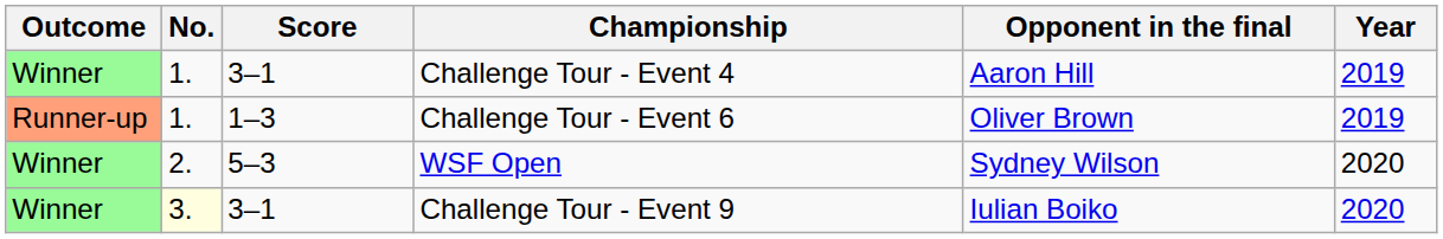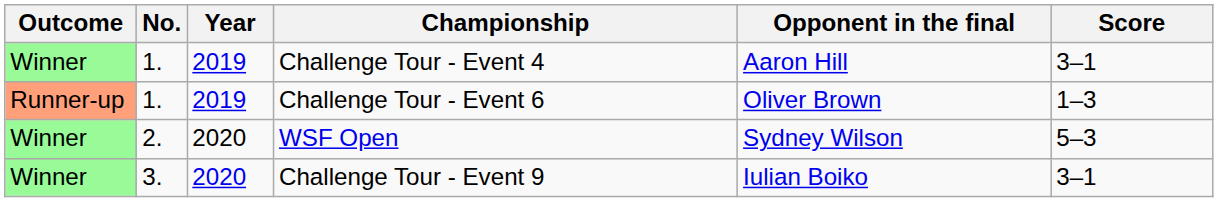columns swapped: Year <-> Score
Challenge Tour - Event 9 | No.: lightyellow background -> no background
